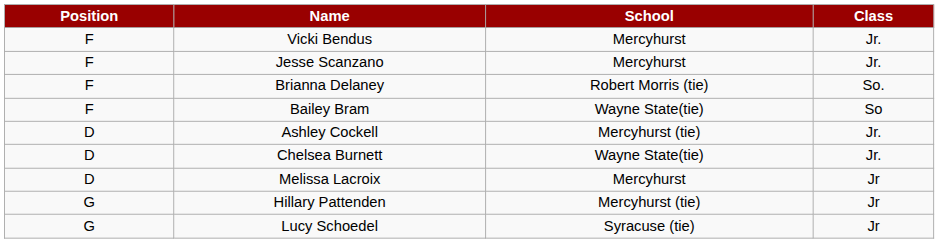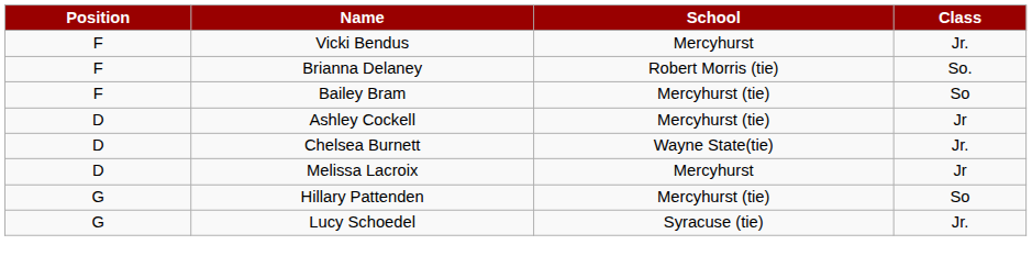- row: F | Jesse Scanzano | Mercyhurst | Jr.
Bailey Bram | School: Wayne State(tie) -> Mercyhurst (tie)
Ashley Cockell | Class: Jr. -> Jr
Hillary Pattenden | Class: Jr -> So
Lucy Schoedel | Class: Jr -> Jr.
